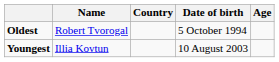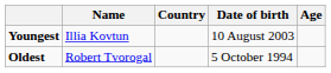rows swapped: Youngest <-> Oldest
